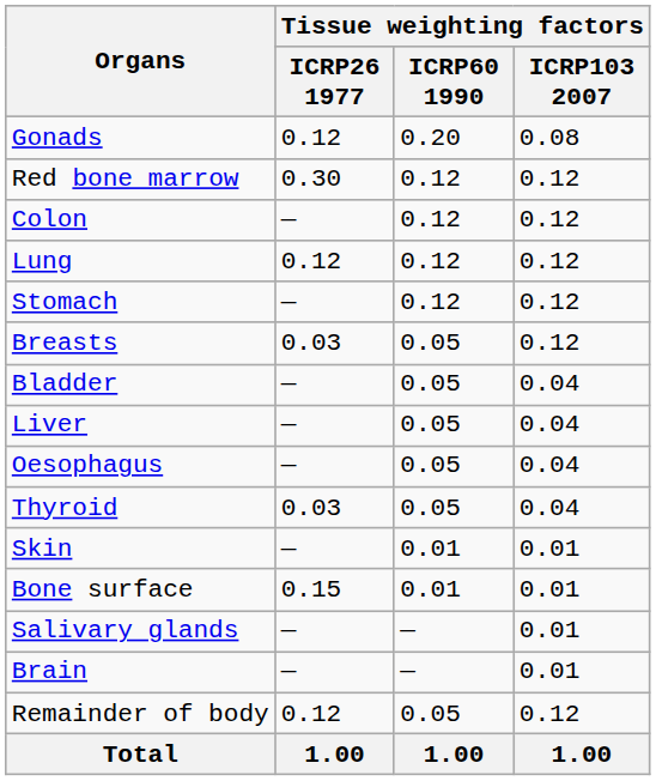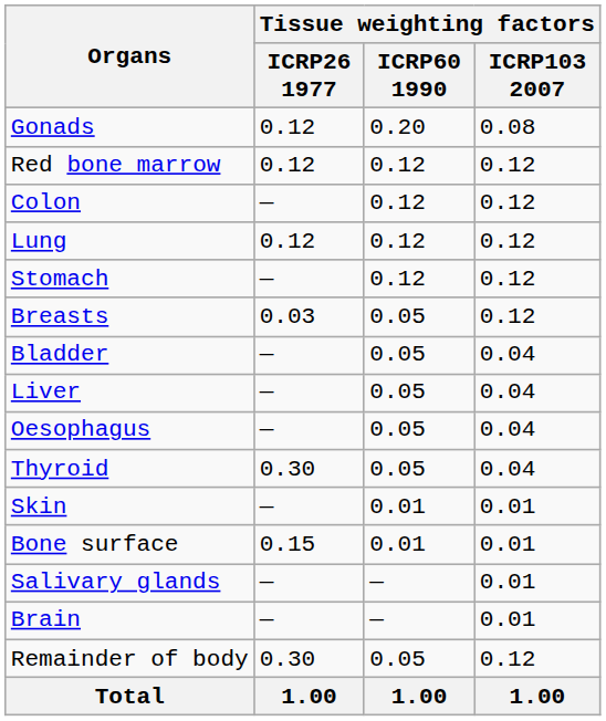Red bone marrow | Tissue weighting factors / ICRP26 1977: 0.30 -> 0.12
Thyroid | Tissue weighting factors / ICRP26 1977: 0.03 -> 0.30
Remainder of body | Tissue weighting factors / ICRP26 1977: 0.12 -> 0.30
